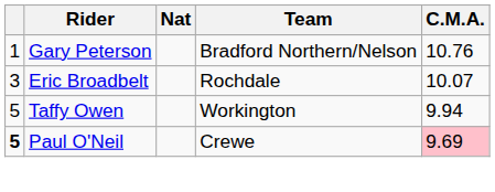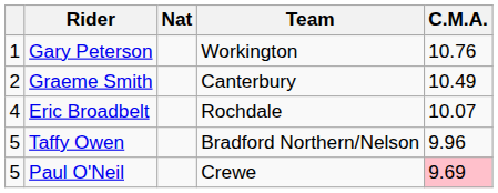Gary Peterson | Team: Bradford Northern/Nelson -> Workington
+ row: 2 | Graeme Smith | Canterbury | 10.49
Eric Broadbelt | column 1: 3 -> 4
Taffy Owen | Team: Workington -> Bradford Northern/Nelson
Taffy Owen | C.M.A.: 9.94 -> 9.96
Paul O'Neil | column 1: bold -> normal
